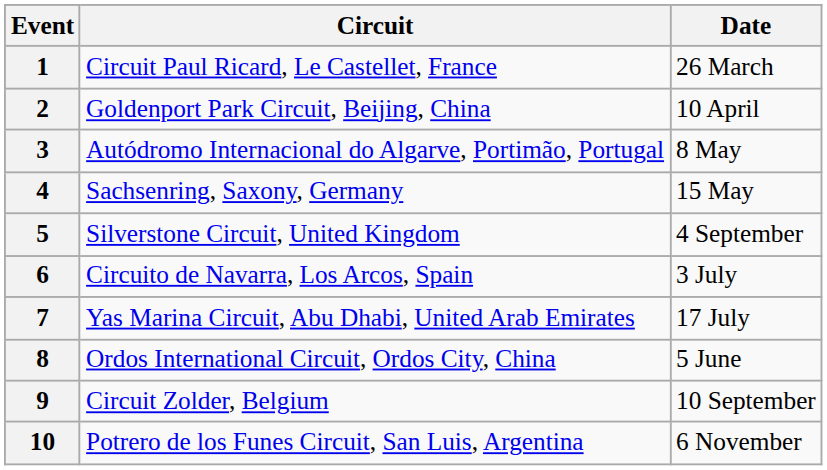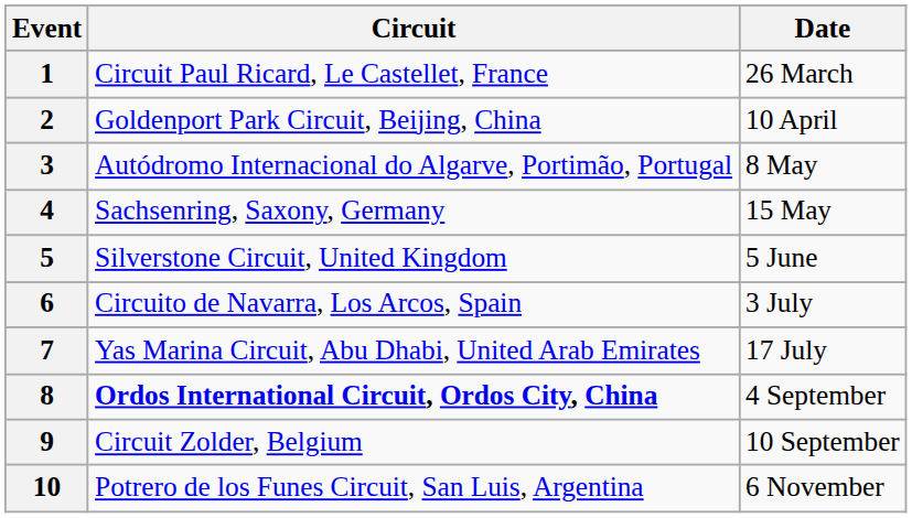5 | Date: 4 September -> 5 June
8 | Circuit: normal -> bold
8 | Date: 5 June -> 4 September
